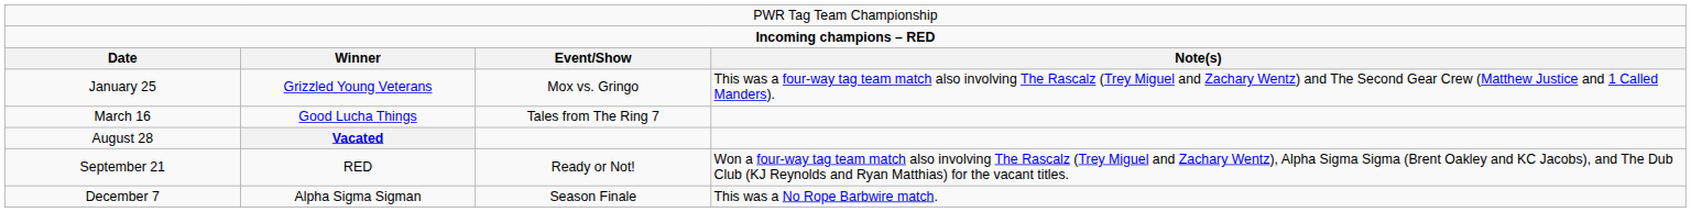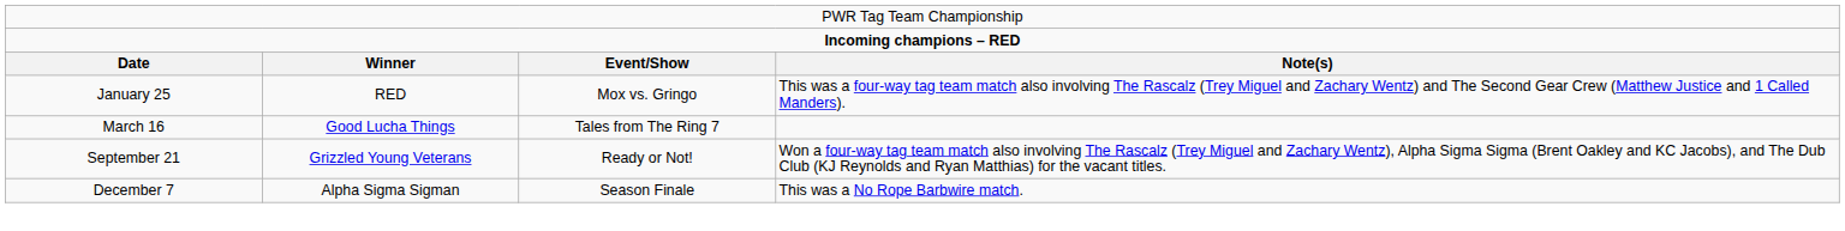January 25 | column 2: Grizzled Young Veterans -> RED
- row: August 28 | Vacated
September 21 | column 2: RED -> Grizzled Young Veterans
